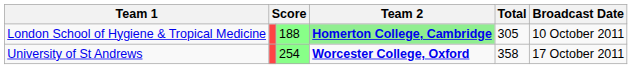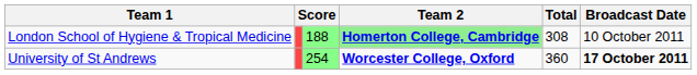London School of Hygiene & Tropical Medicine | Total: 305 -> 308
University of St Andrews | Total: 358 -> 360
University of St Andrews | Broadcast Date: normal -> bold
